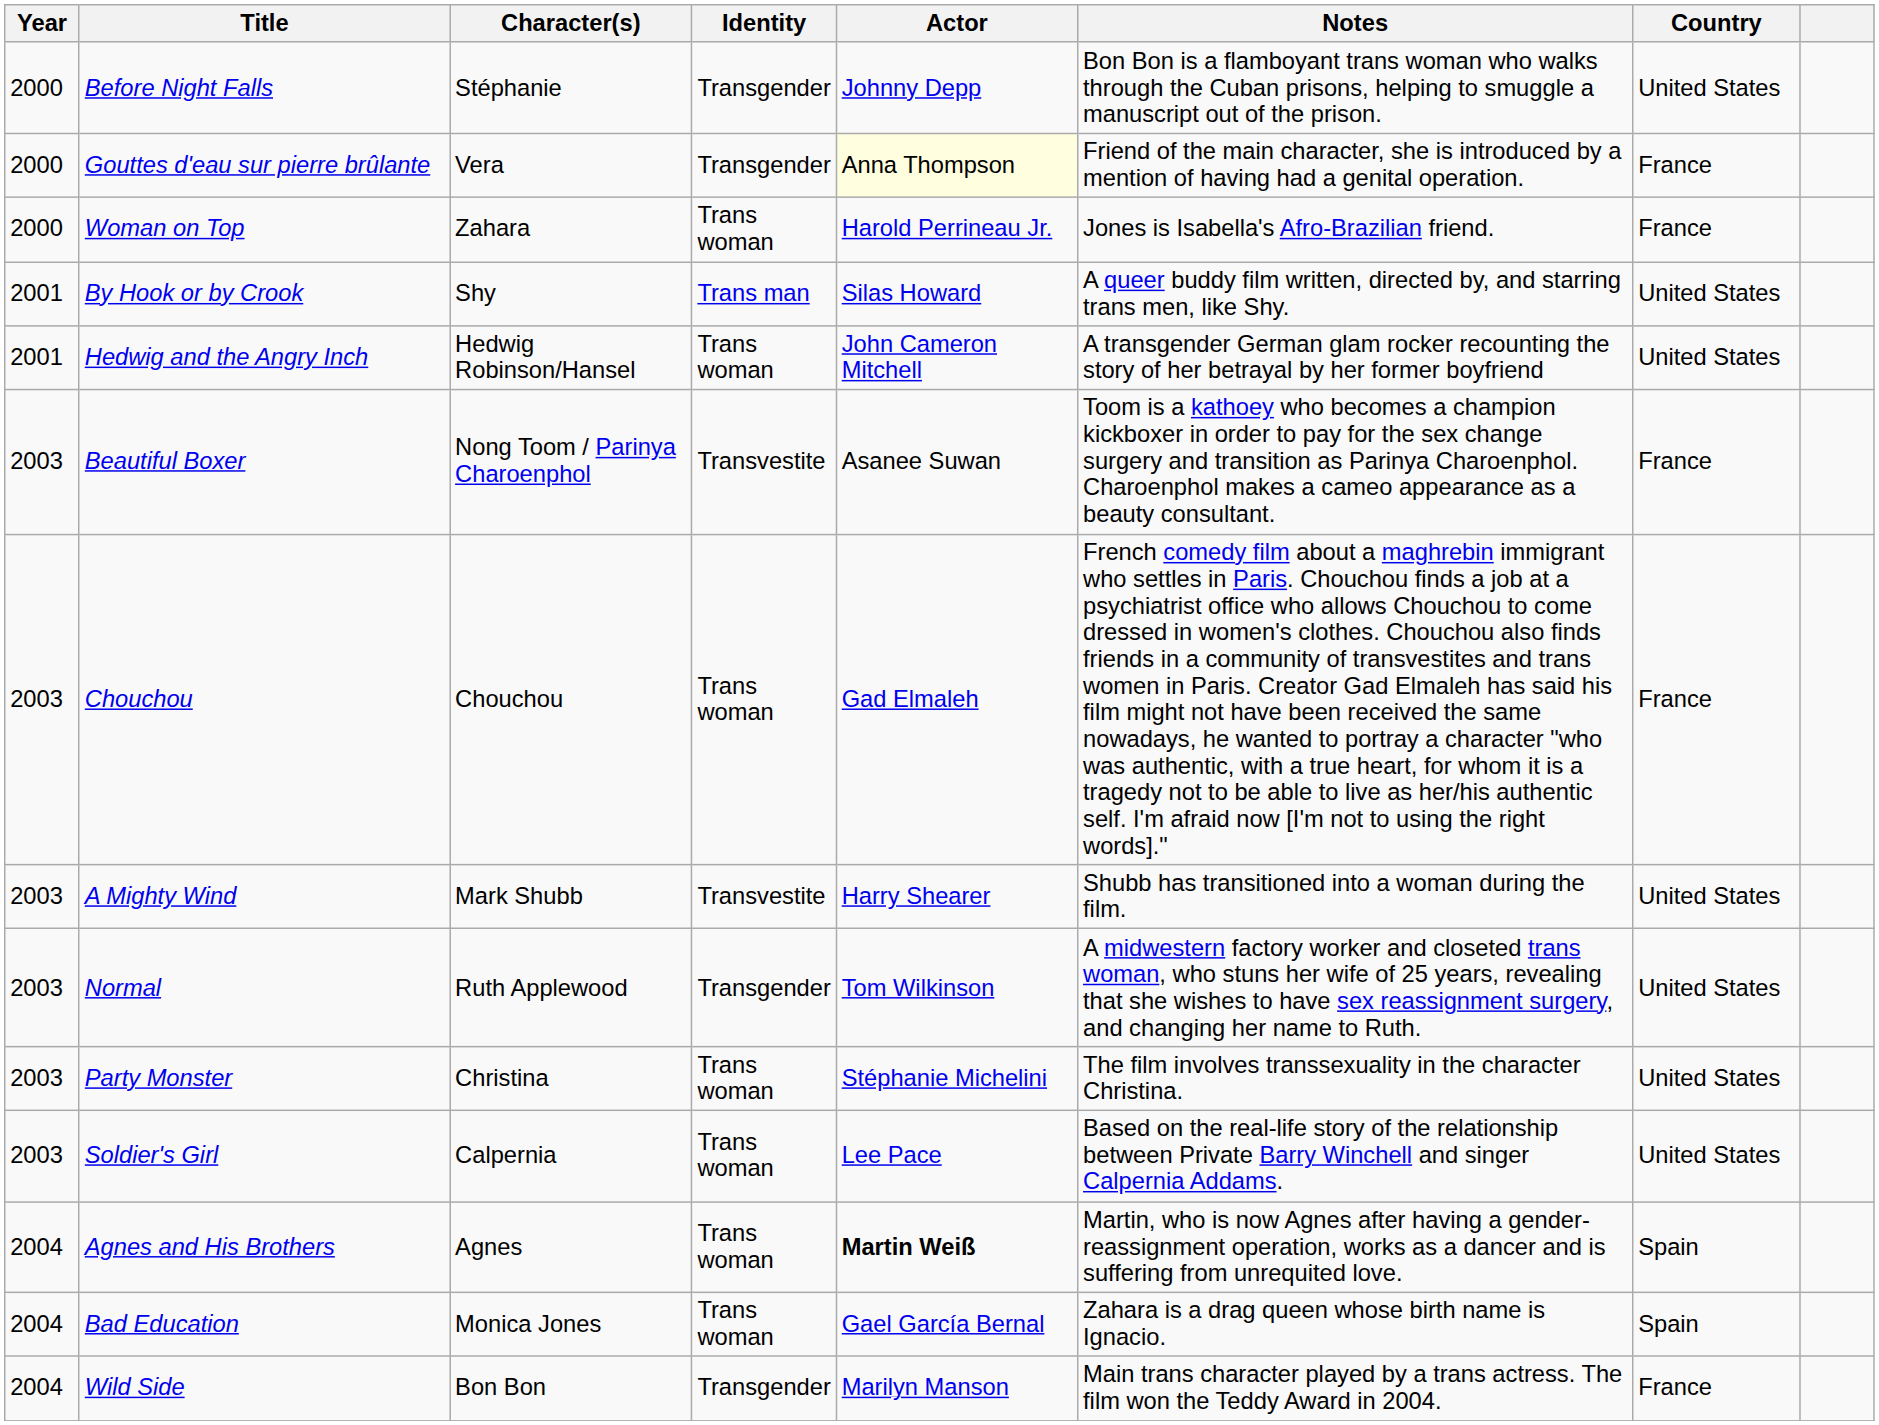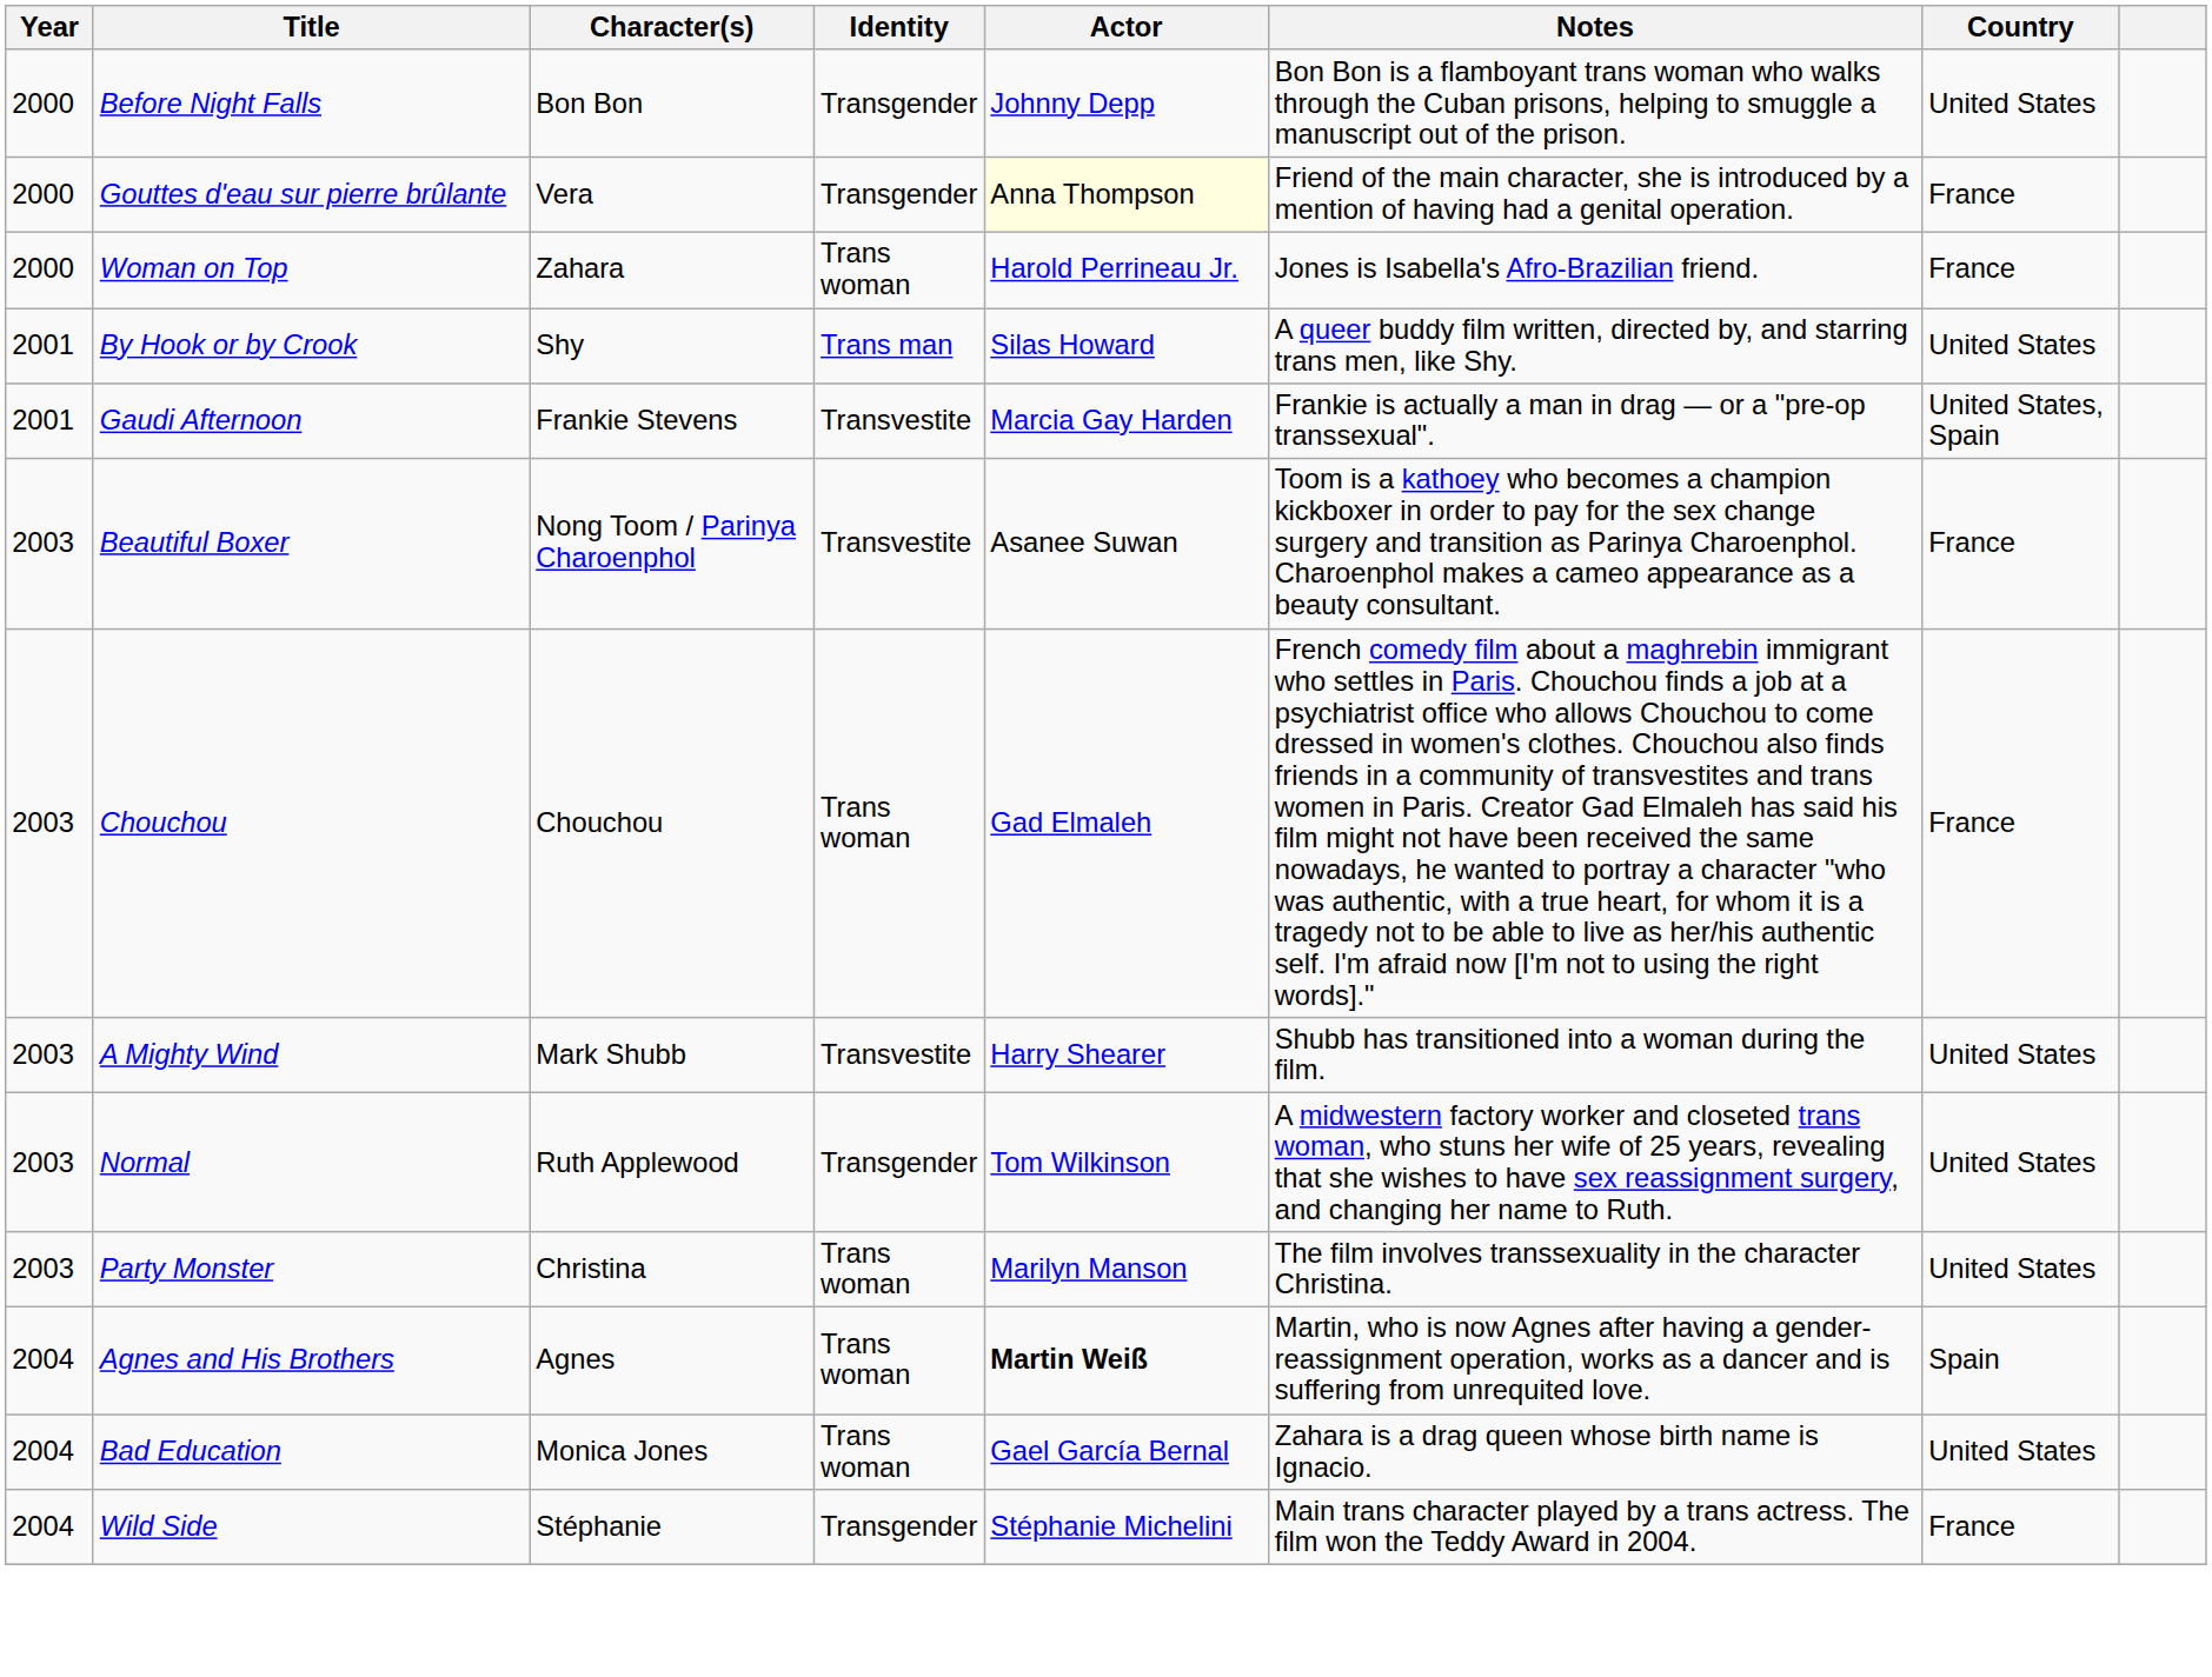Before Night Falls | Character(s): Stéphanie -> Bon Bon
+ row: 2001 | Gaudi Afternoon | Frankie Stevens | Transvestite | Marcia Gay Harden | Frankie is actually a man in drag — or a "pre-op transsexual". | United States, Spain
- row: 2001 | Hedwig and the Angry Inch | Hedwig Robinson/Hansel | Trans woman | John Cameron Mitchell | A transgender German glam rocker recounting the story of her betrayal by her former boyfriend | United States
Party Monster | Actor: Stéphanie Michelini -> Marilyn Manson
- row: 2003 | Soldier's Girl | Calpernia | Trans woman | Lee Pace | Based on the real-life story of the relationship between Private Barry Winchell and singer Calpernia Addams. | United States
Bad Education | Country: Spain -> United States
Wild Side | Character(s): Bon Bon -> Stéphanie
Wild Side | Actor: Marilyn Manson -> Stéphanie Michelini
